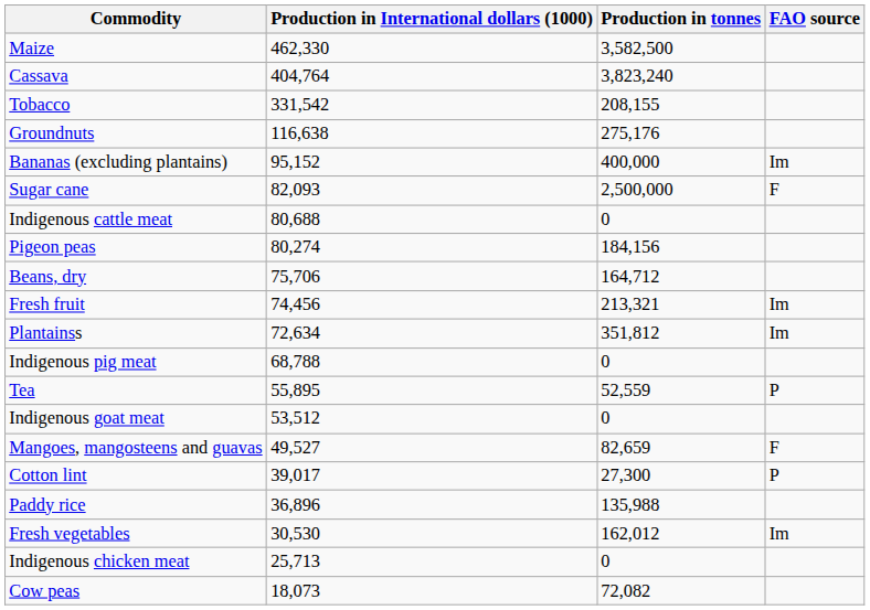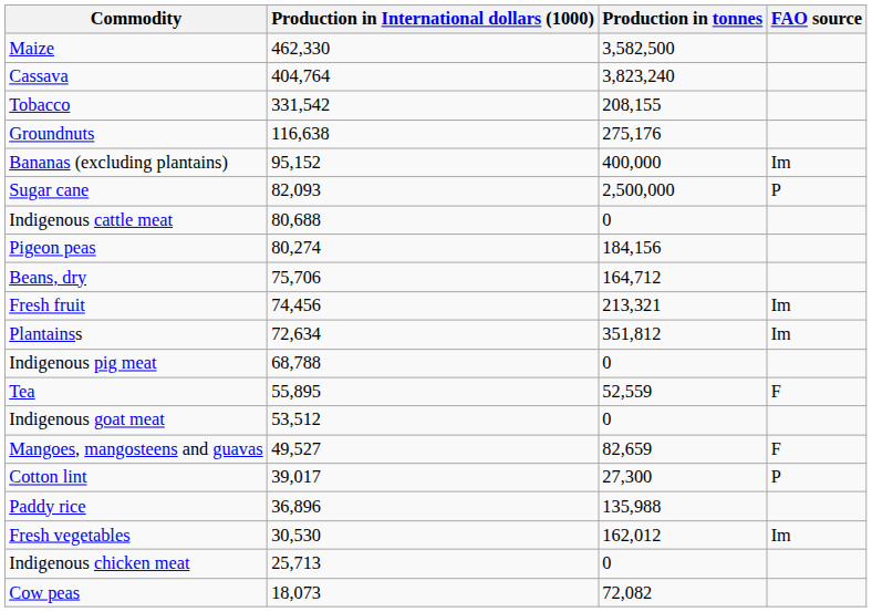Sugar cane | FAO source: F -> P
Tea | FAO source: P -> F
